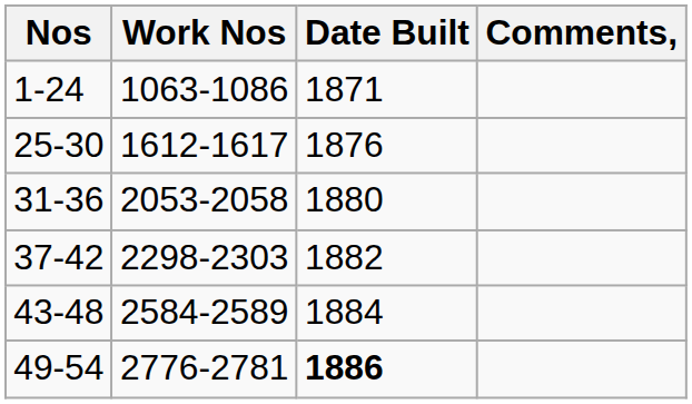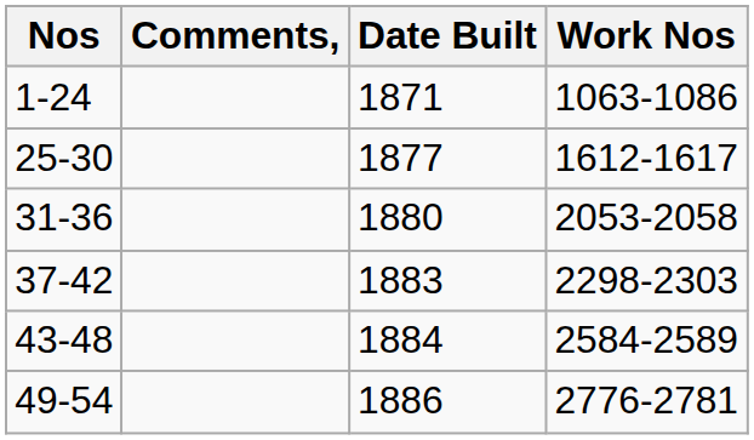columns swapped: Work Nos <-> Comments,
25-30 | Date Built: 1876 -> 1877
37-42 | Date Built: 1882 -> 1883
49-54 | Date Built: bold -> normal
